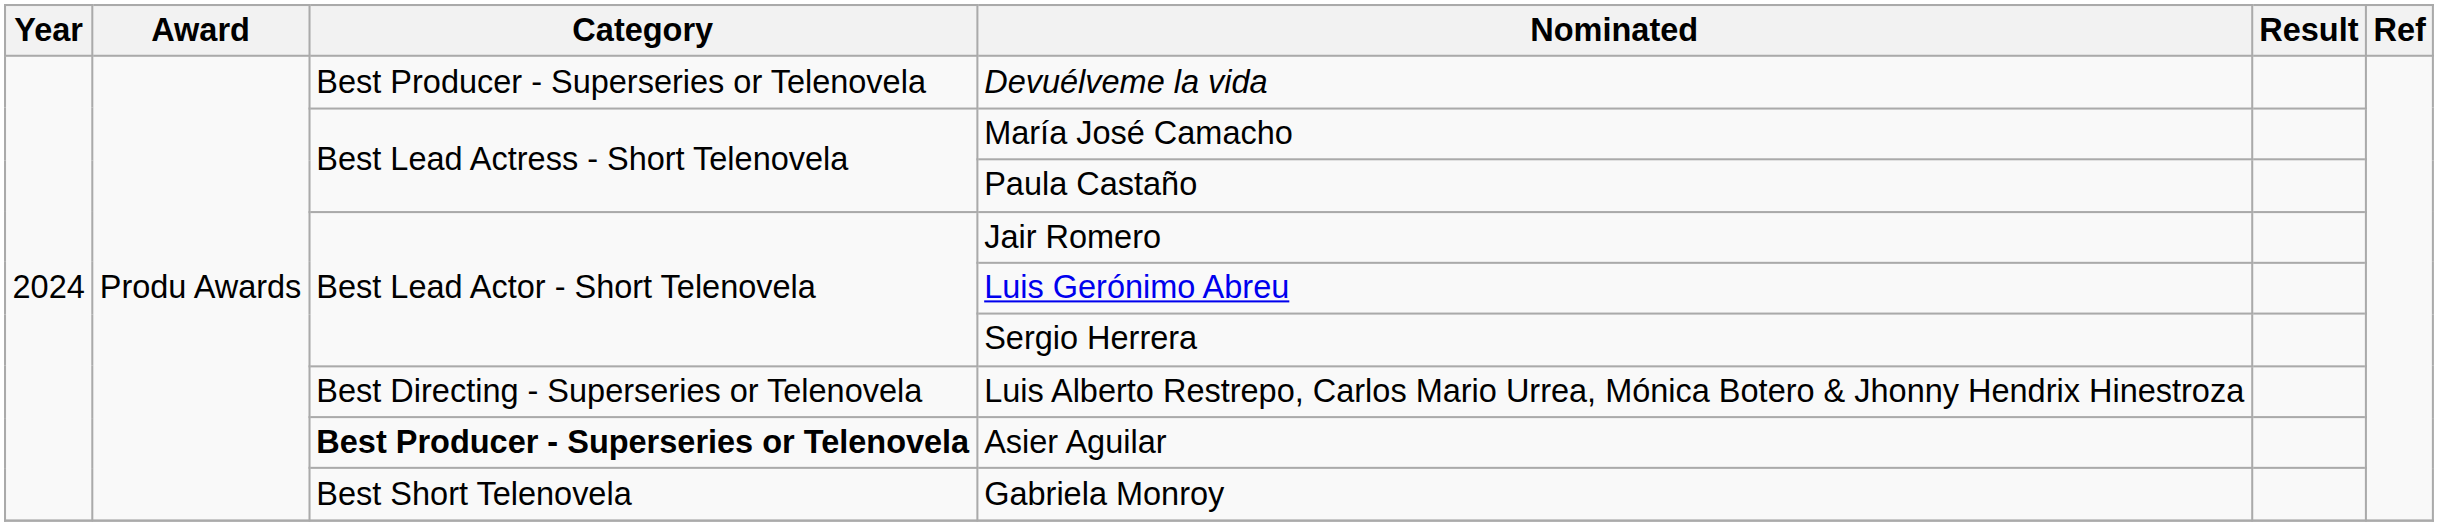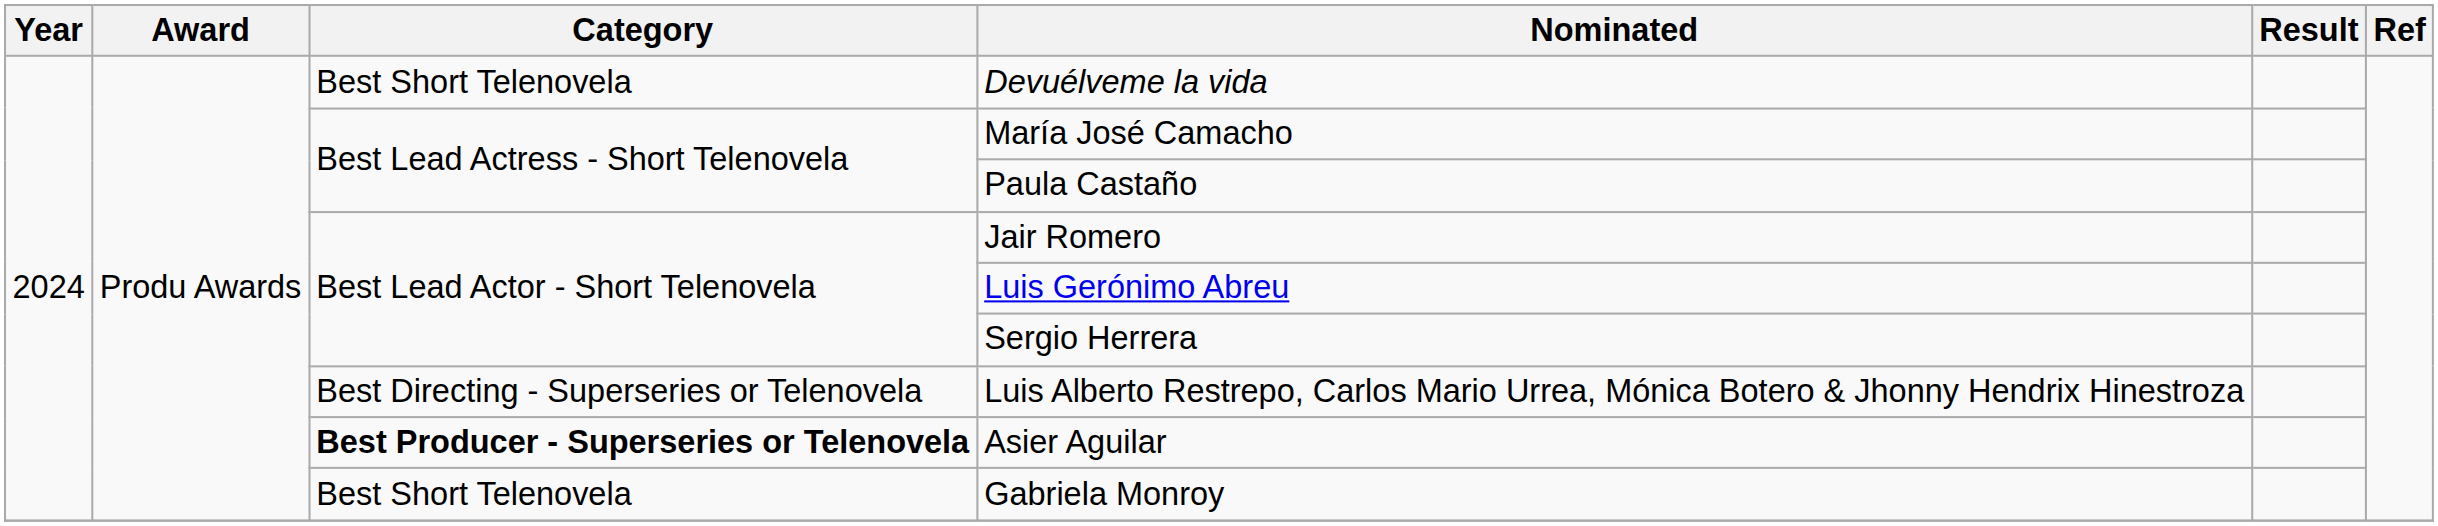Devuélveme la vida | Category: Best Producer - Superseries or Telenovela -> Best Short Telenovela
